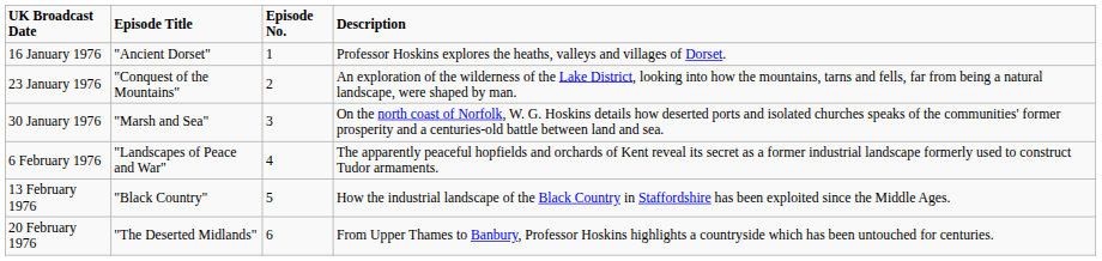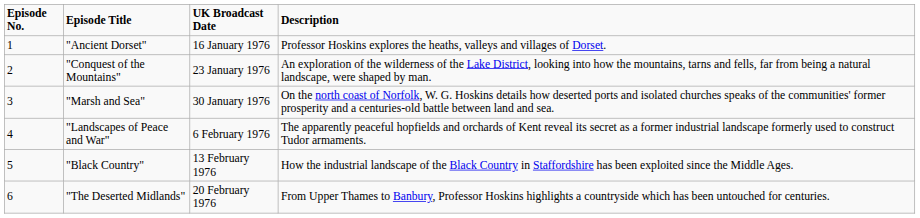columns swapped: Episode No. <-> UK Broadcast Date
